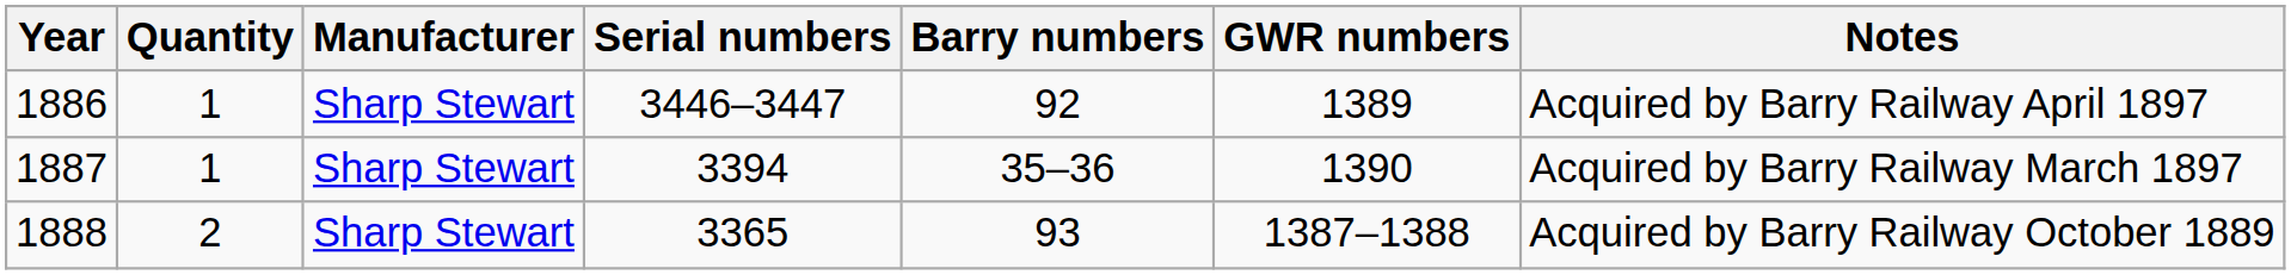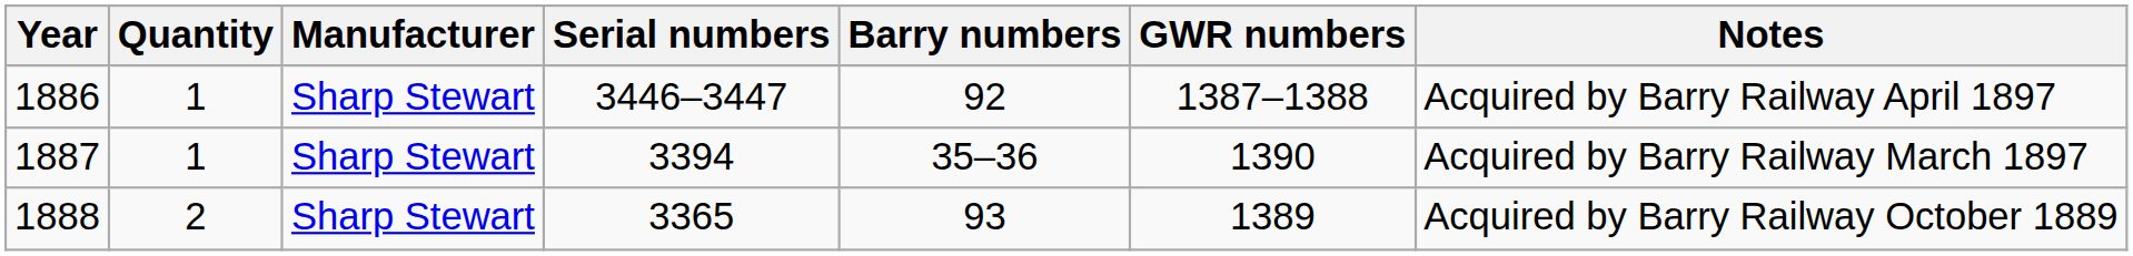1886 | GWR numbers: 1389 -> 1387–1388
1888 | GWR numbers: 1387–1388 -> 1389
